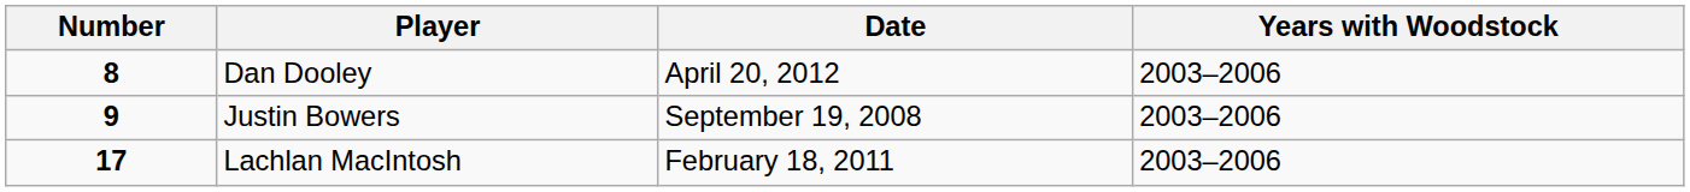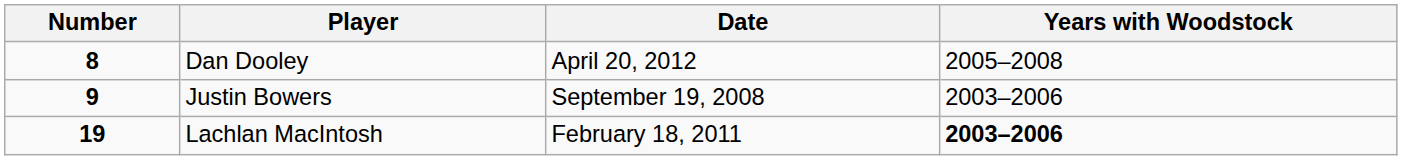Dan Dooley | Years with Woodstock: 2003–2006 -> 2005–2008
Lachlan MacIntosh | Number: 17 -> 19
Lachlan MacIntosh | Years with Woodstock: normal -> bold
